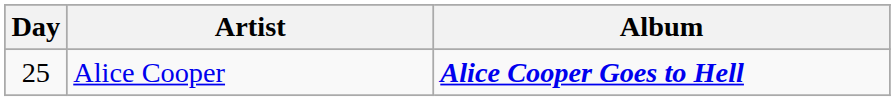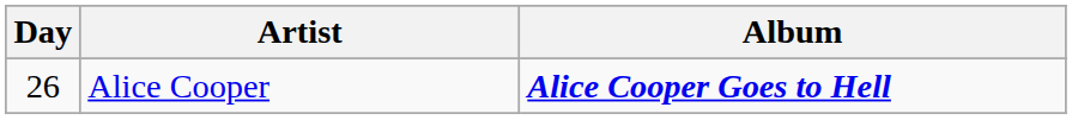Alice Cooper | Day: 25 -> 26
